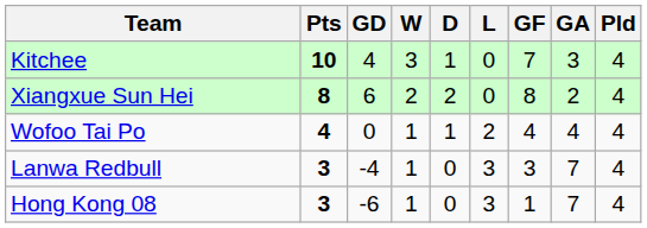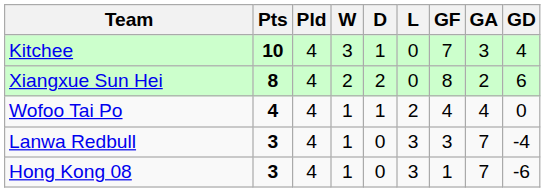columns swapped: Pld <-> GD
